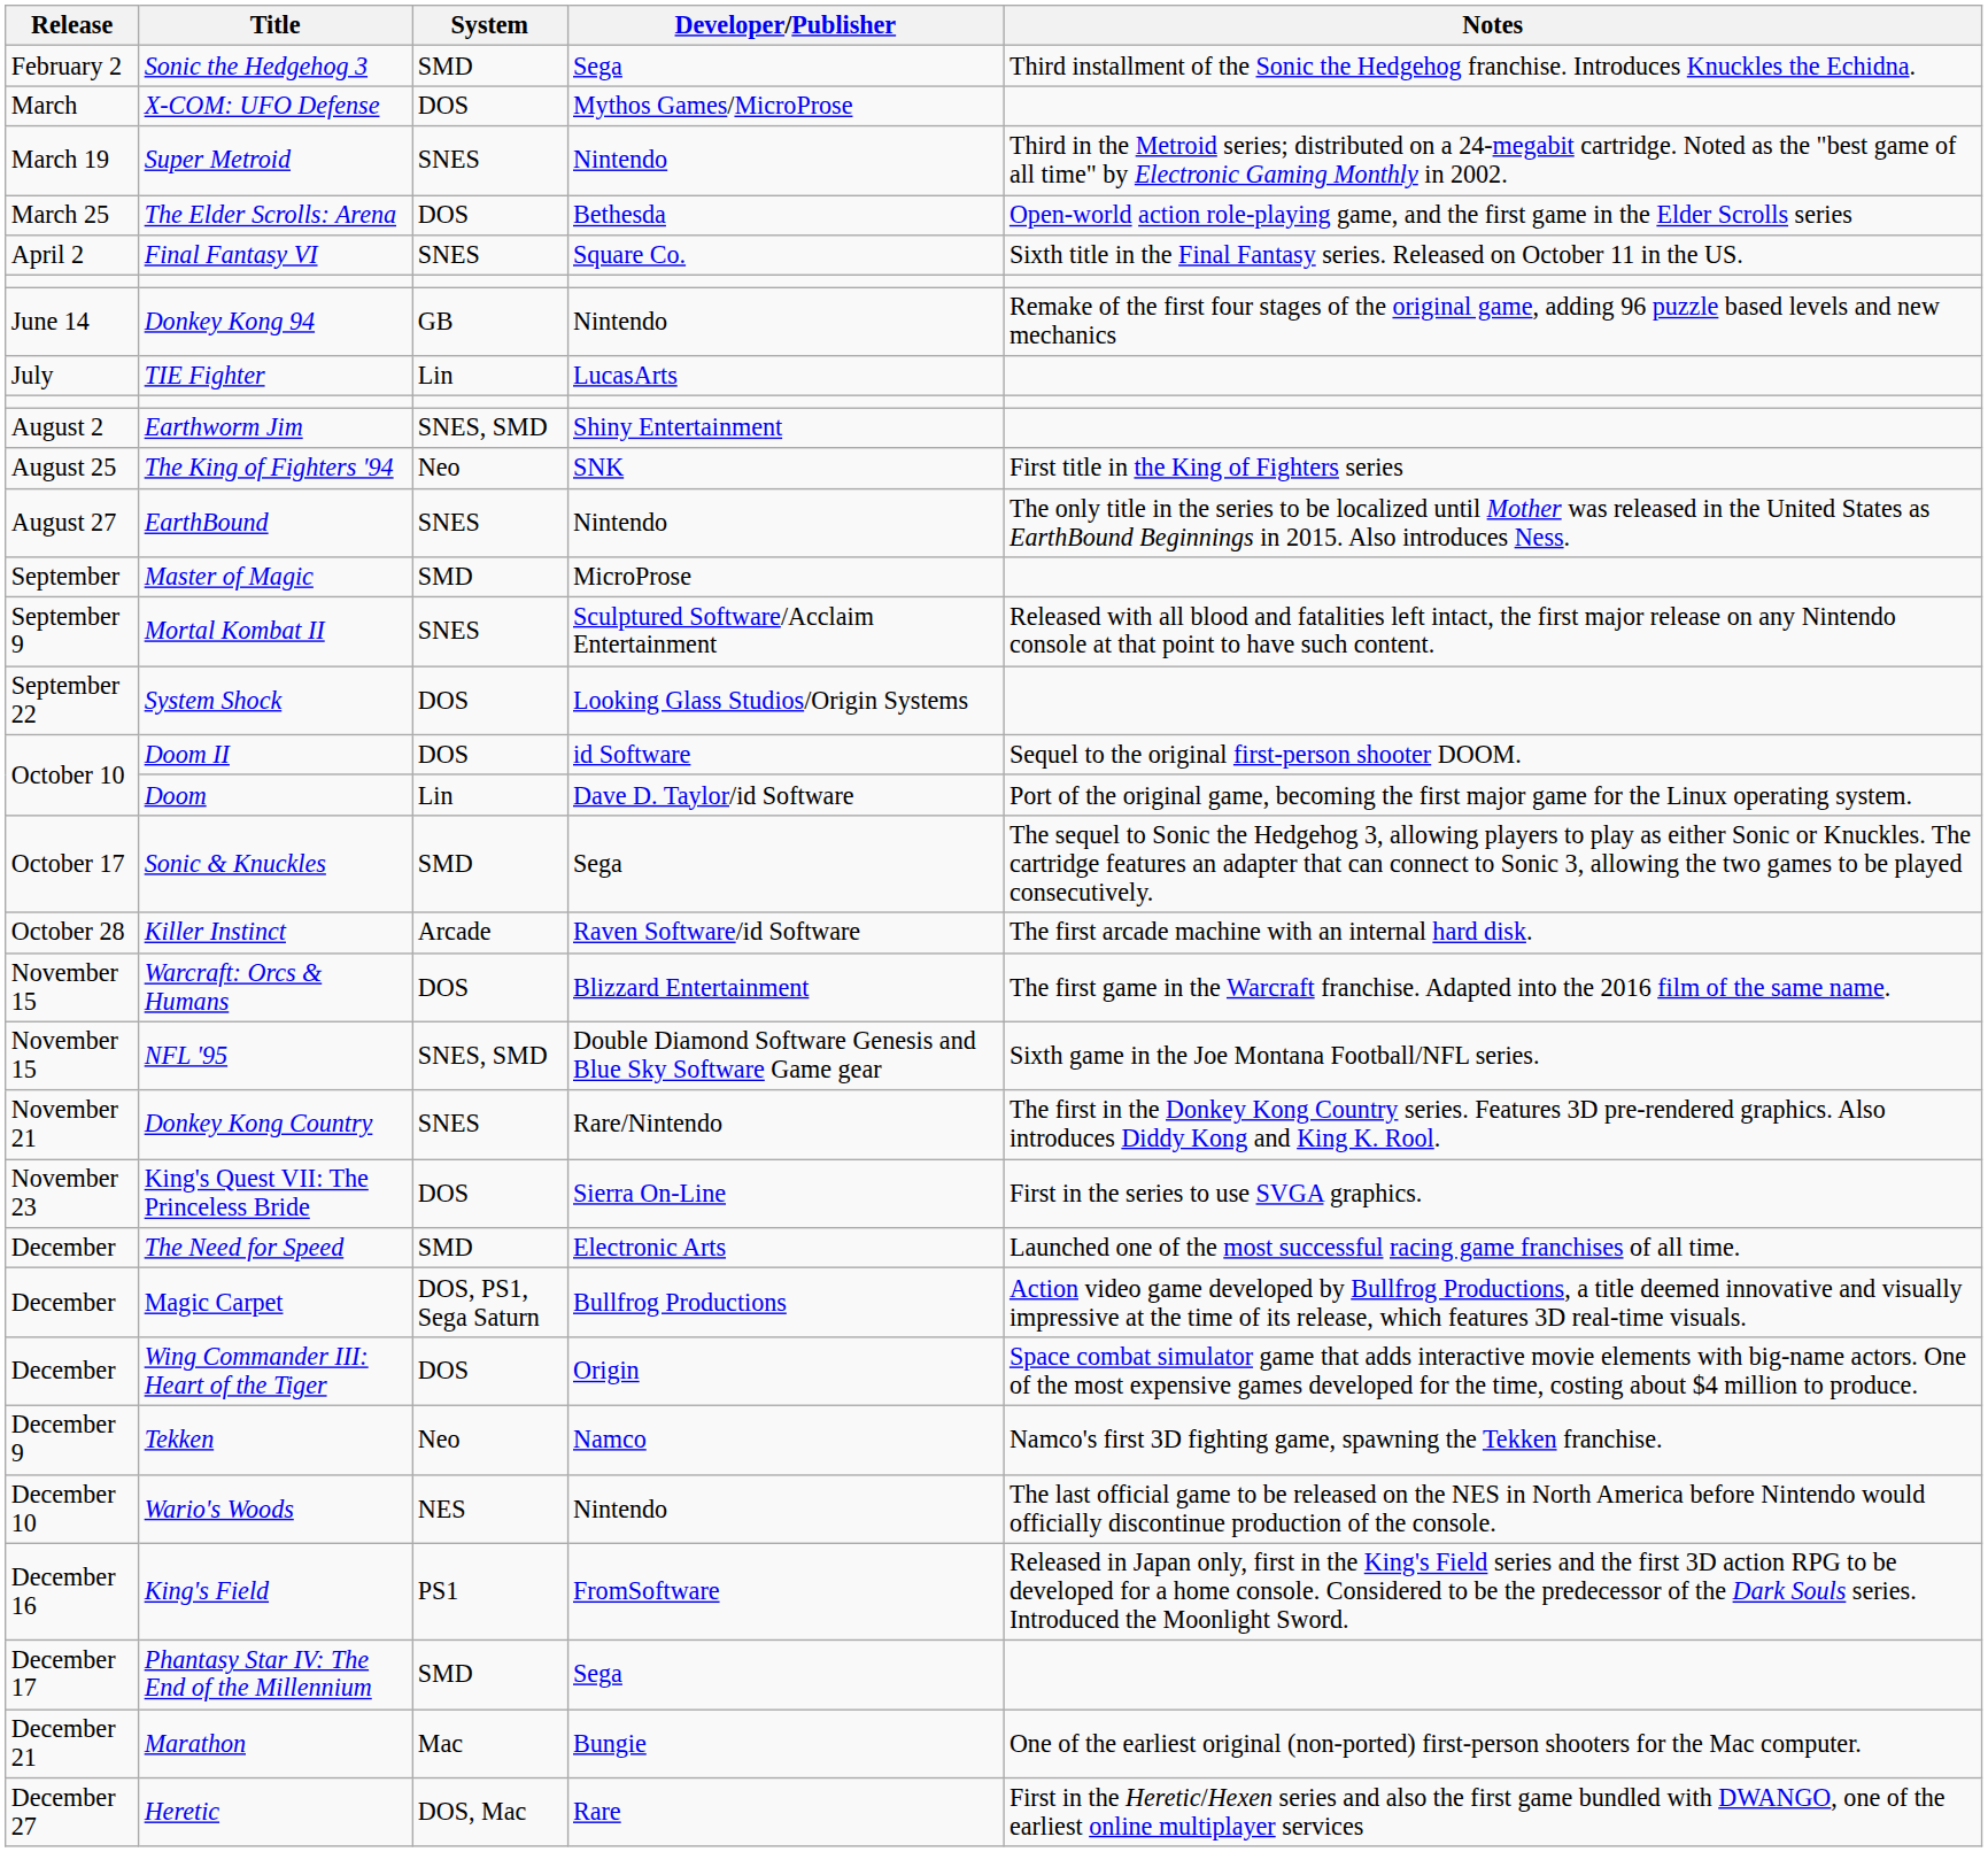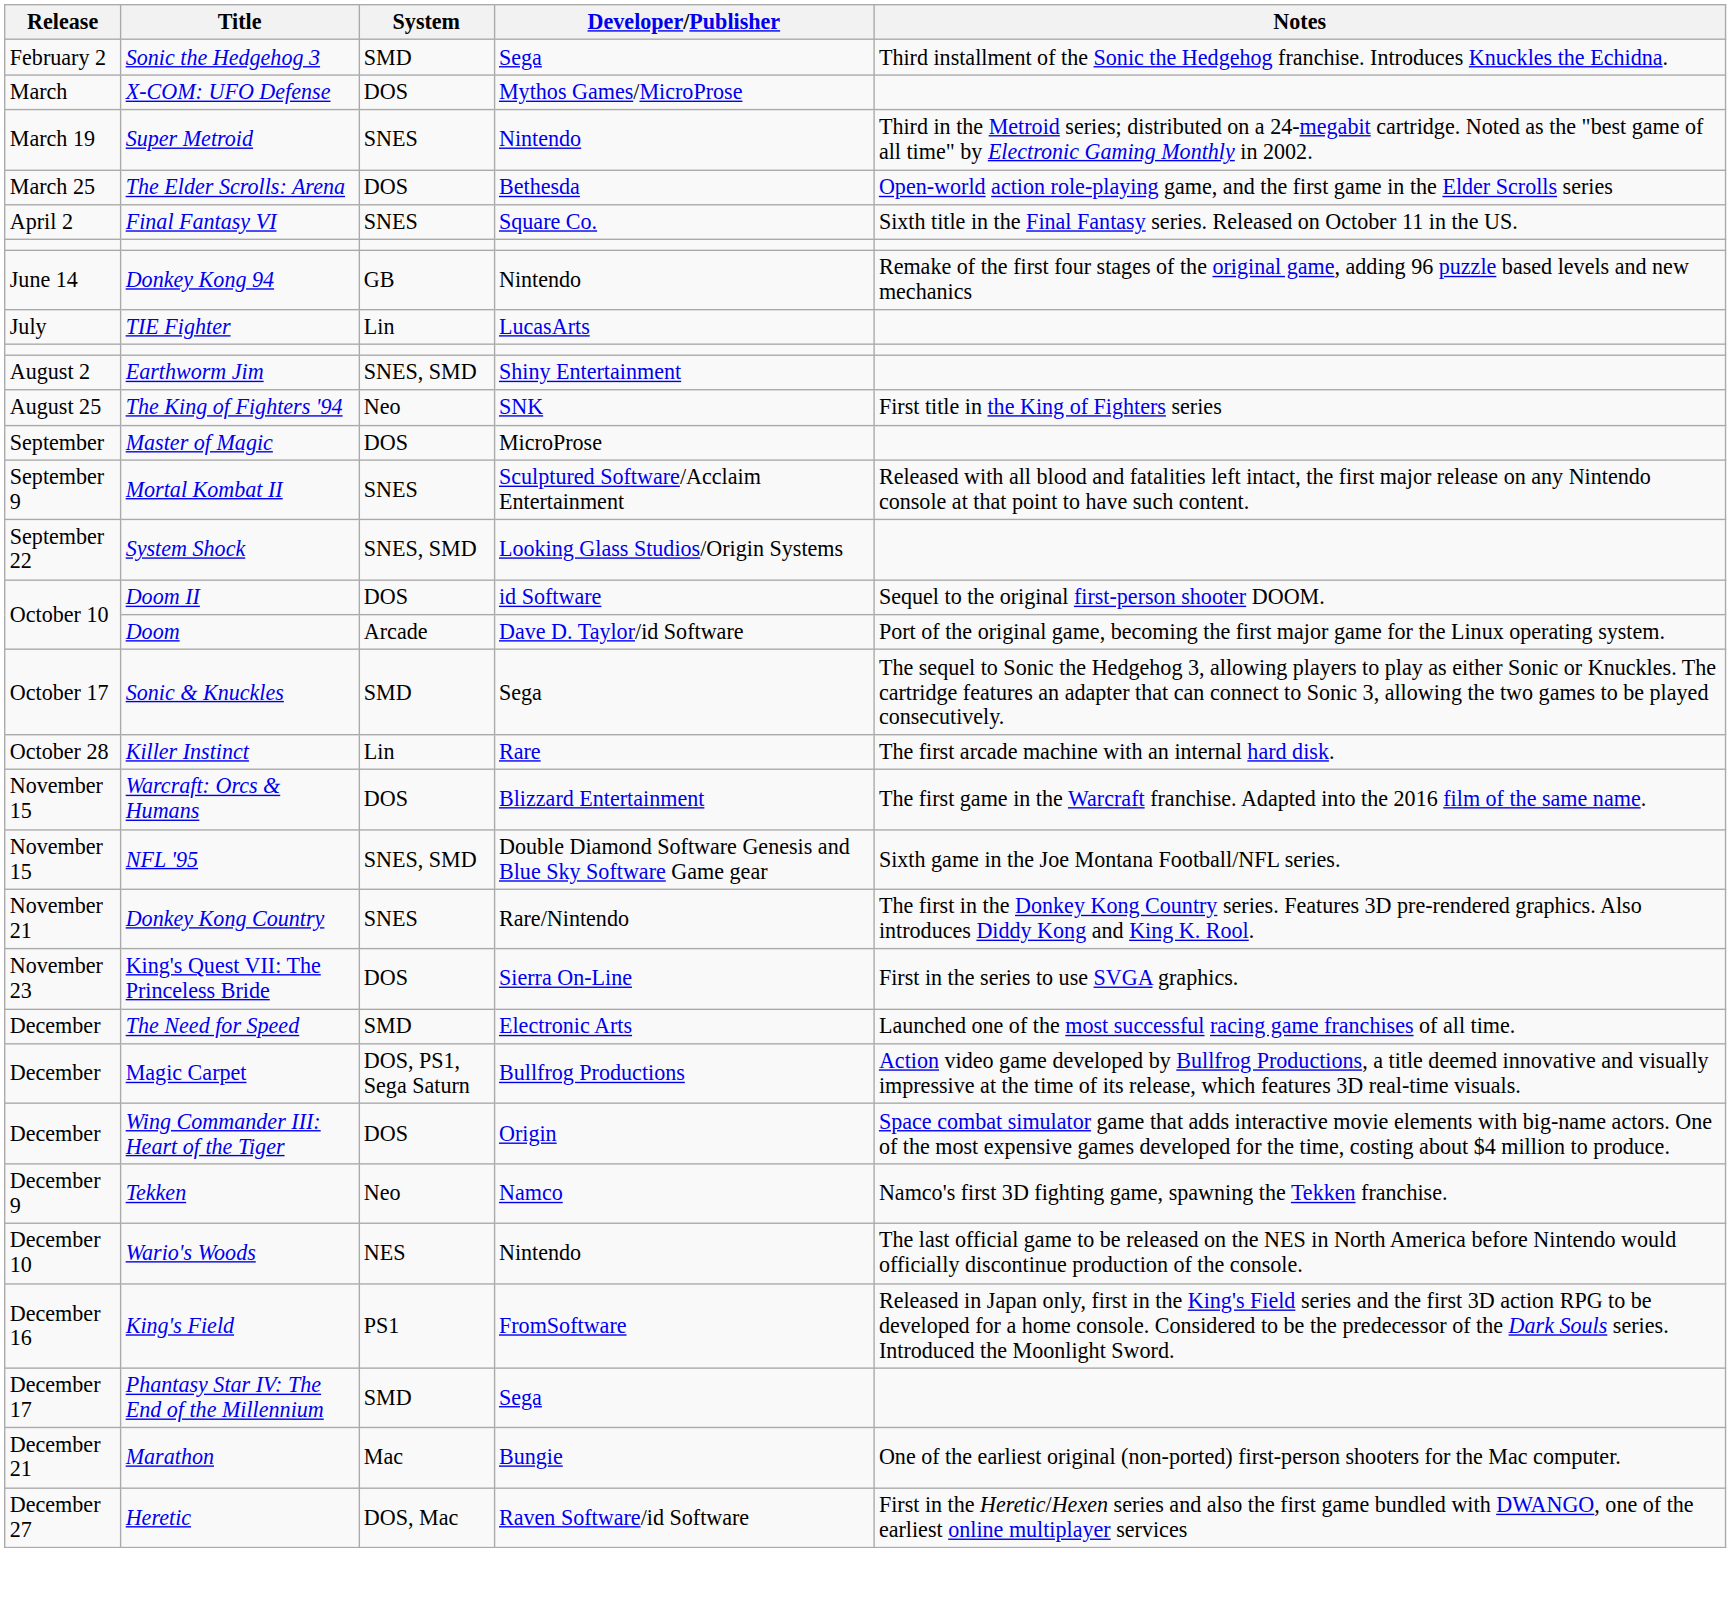- row: August 27 | EarthBound | SNES | Nintendo | The only title in the series to be localized until Mother was released in the United States as EarthBound Beginnings in 2015. Also introduces Ness.
Master of Magic | System: SMD -> DOS
System Shock | System: DOS -> SNES, SMD
Doom | System: Lin -> Arcade
Killer Instinct | System: Arcade -> Lin
Killer Instinct | Developer/Publisher: Raven Software/id Software -> Rare
Heretic | Developer/Publisher: Rare -> Raven Software/id Software
